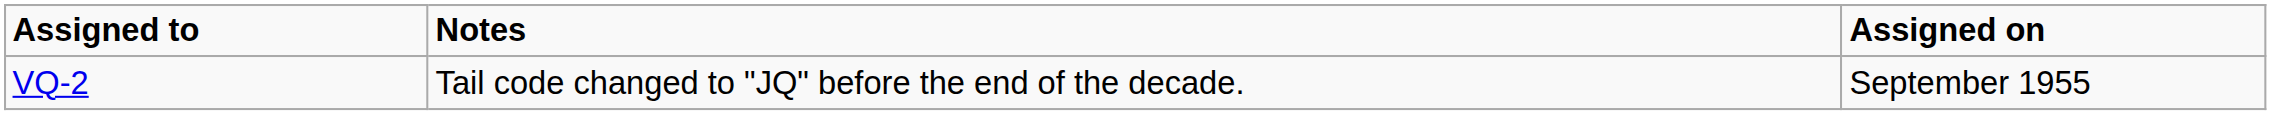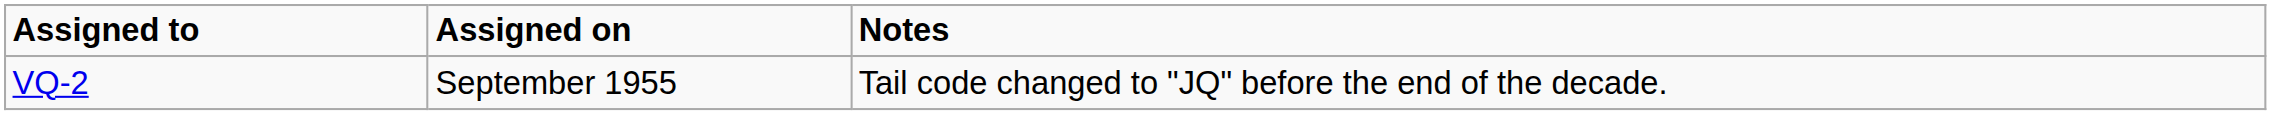columns swapped: Assigned on <-> Notes
